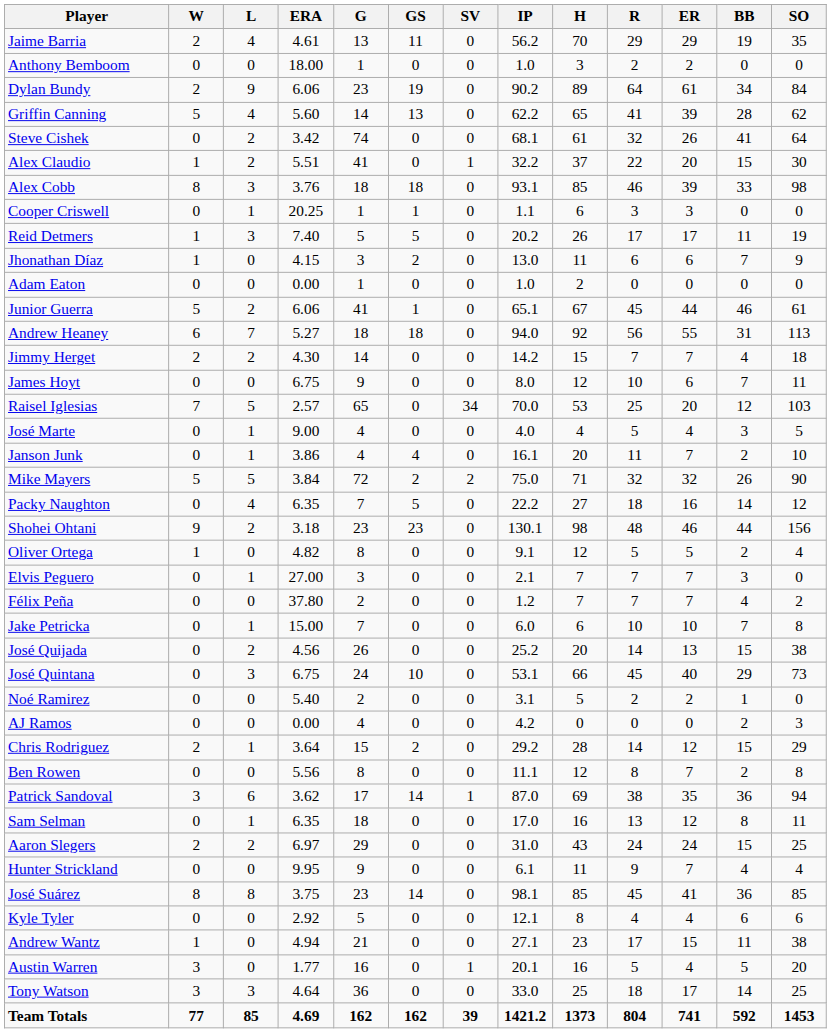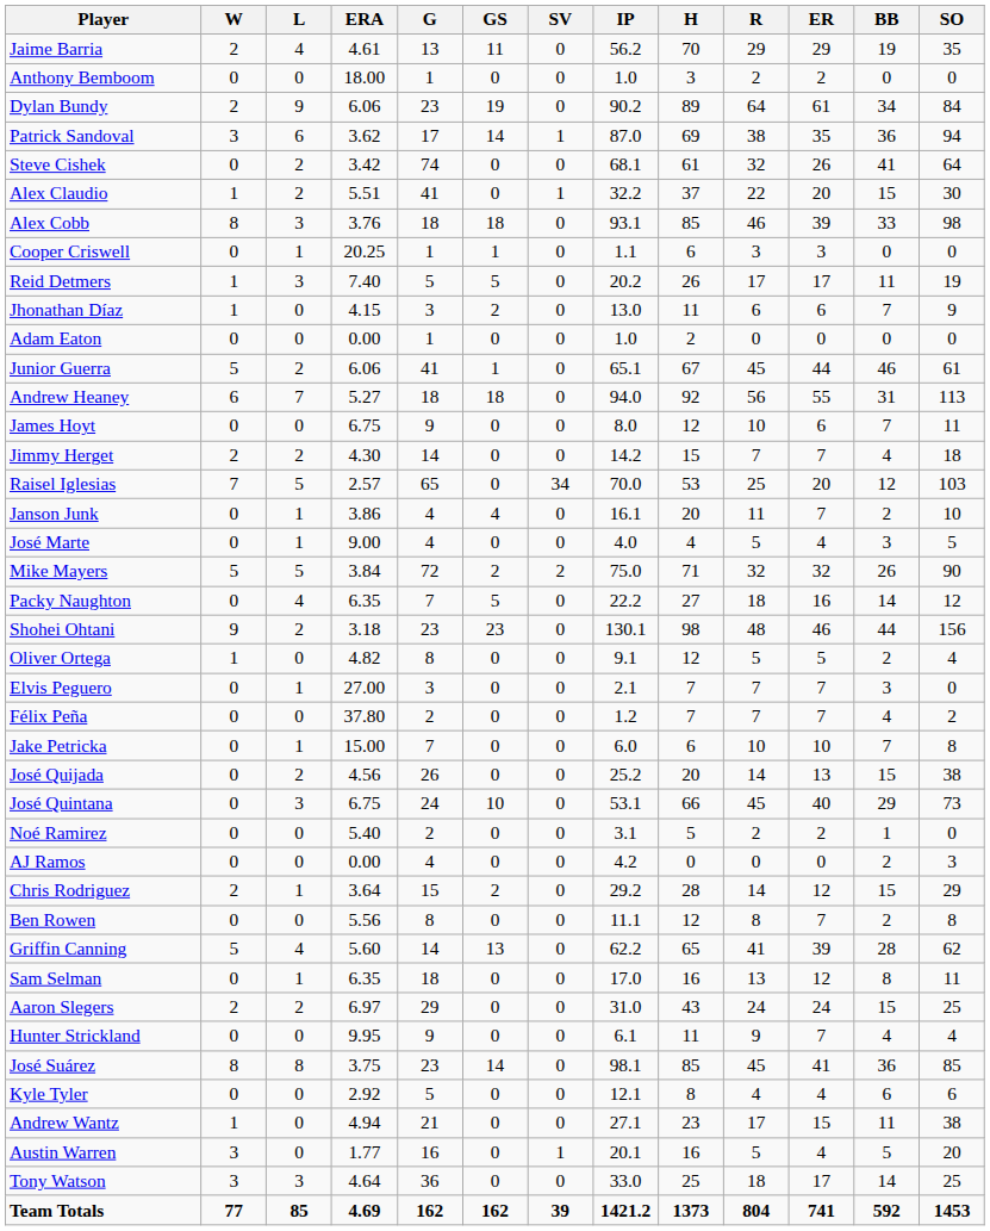rows swapped: Griffin Canning <-> Patrick Sandoval
rows swapped: Jimmy Herget <-> James Hoyt
rows swapped: Janson Junk <-> José Marte
